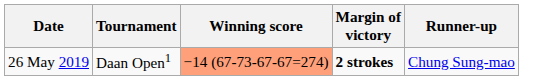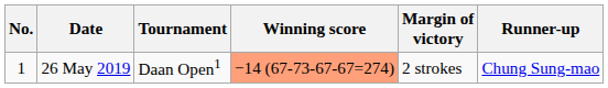+ column: No. | 1
26 May 2019 | Margin of victory: bold -> normal
